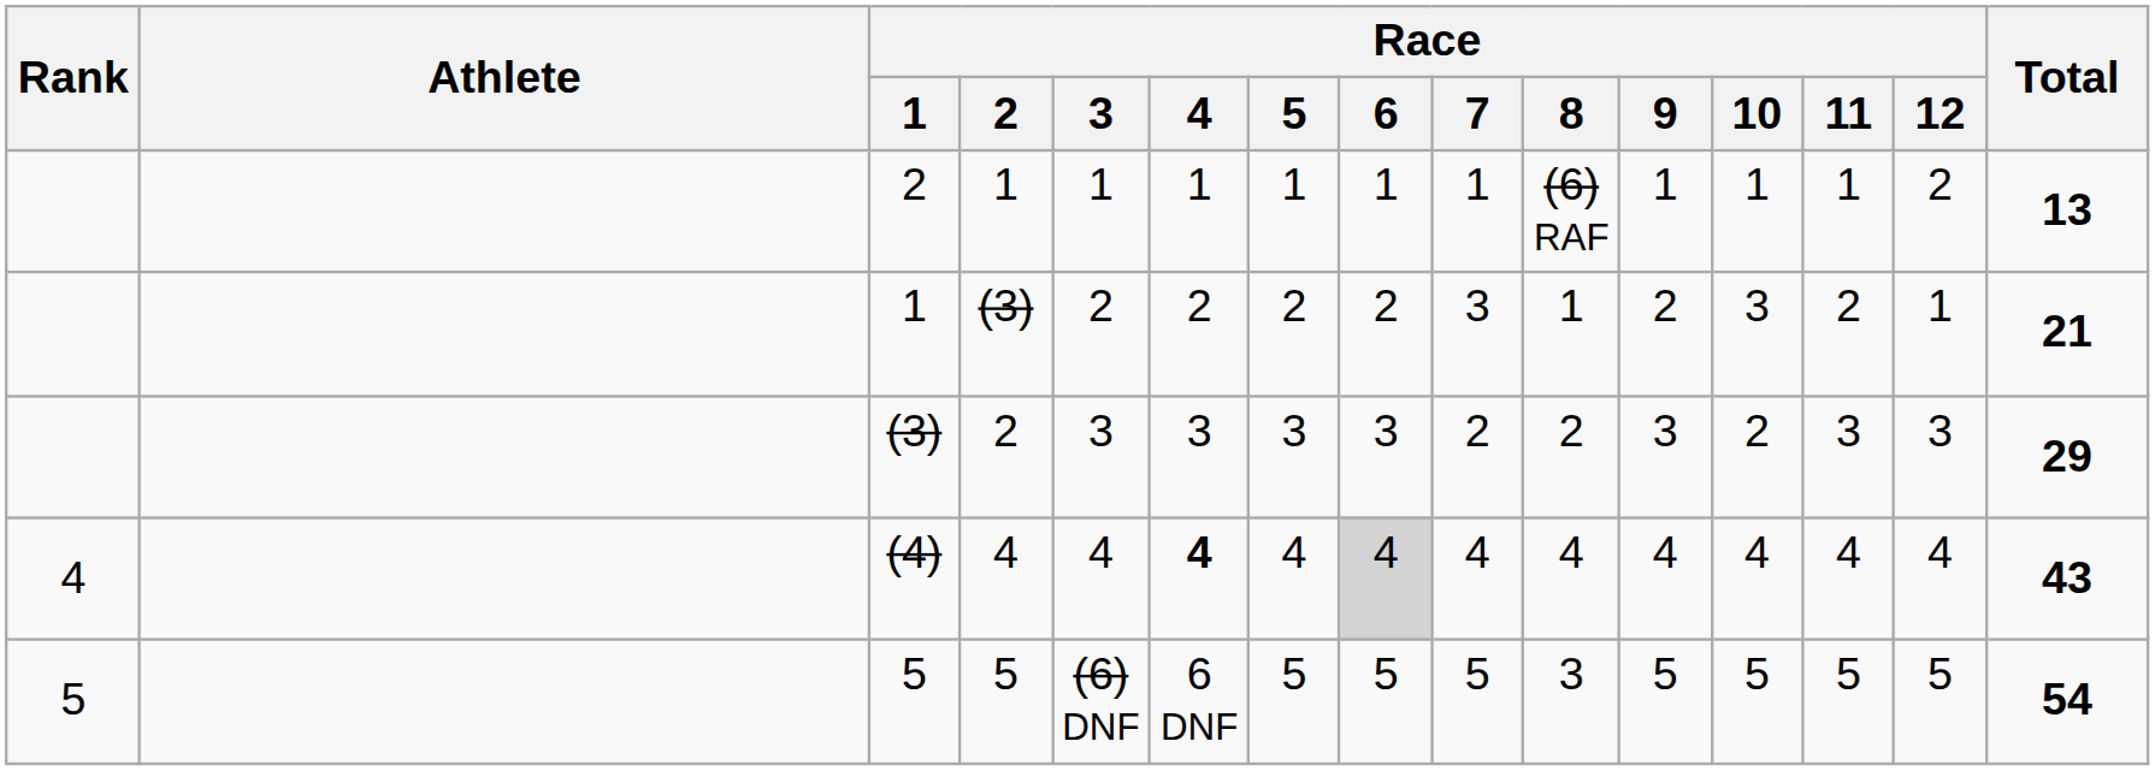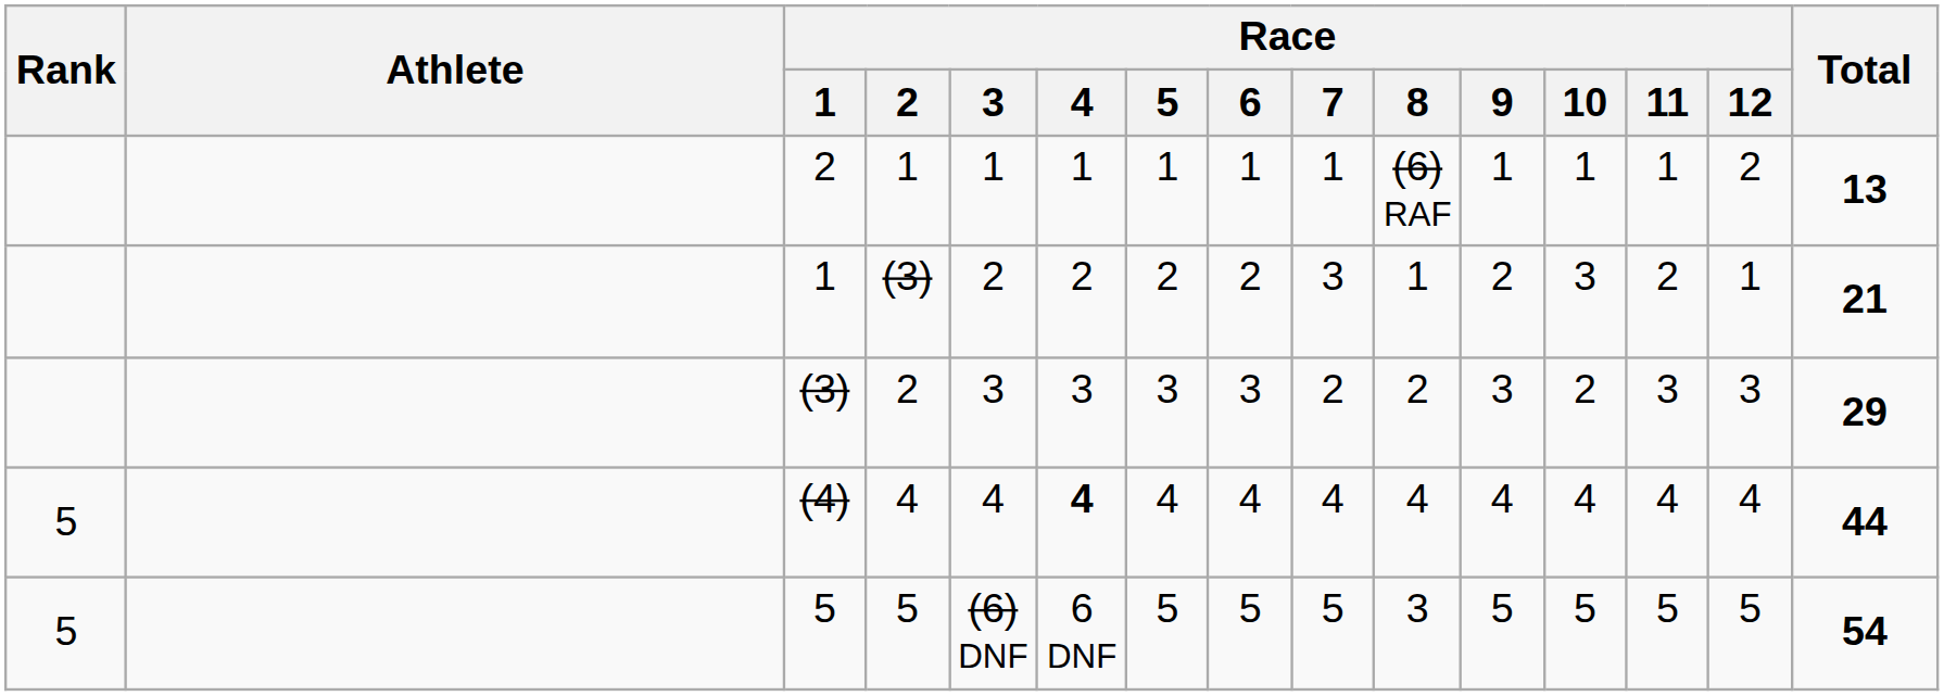(4) | Rank: 4 -> 5
(4) | Race / 6: lightgrey background -> no background
(4) | Total: 43 -> 44
